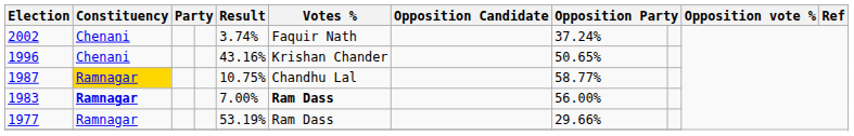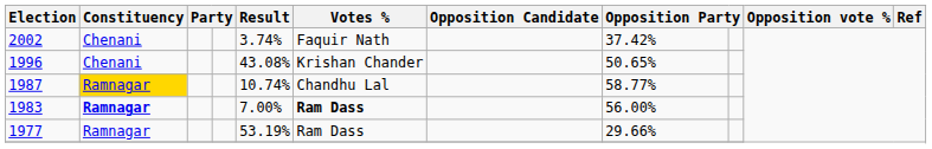2002 | column 8: 37.24% -> 37.42%
1996 | Result: 43.16% -> 43.08%
1987 | Result: 10.75% -> 10.74%
